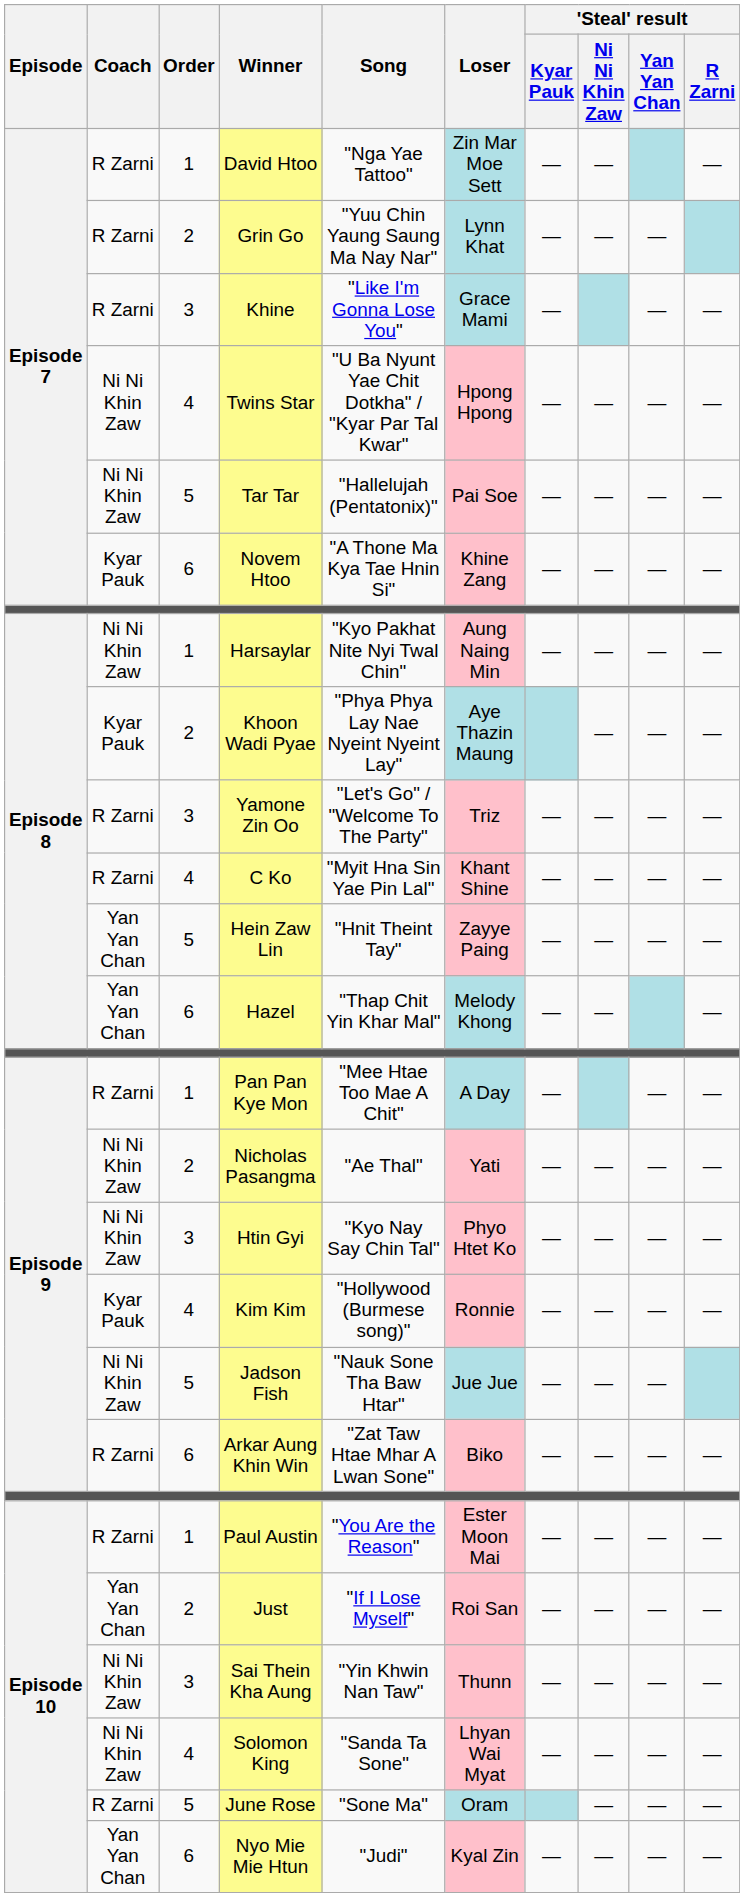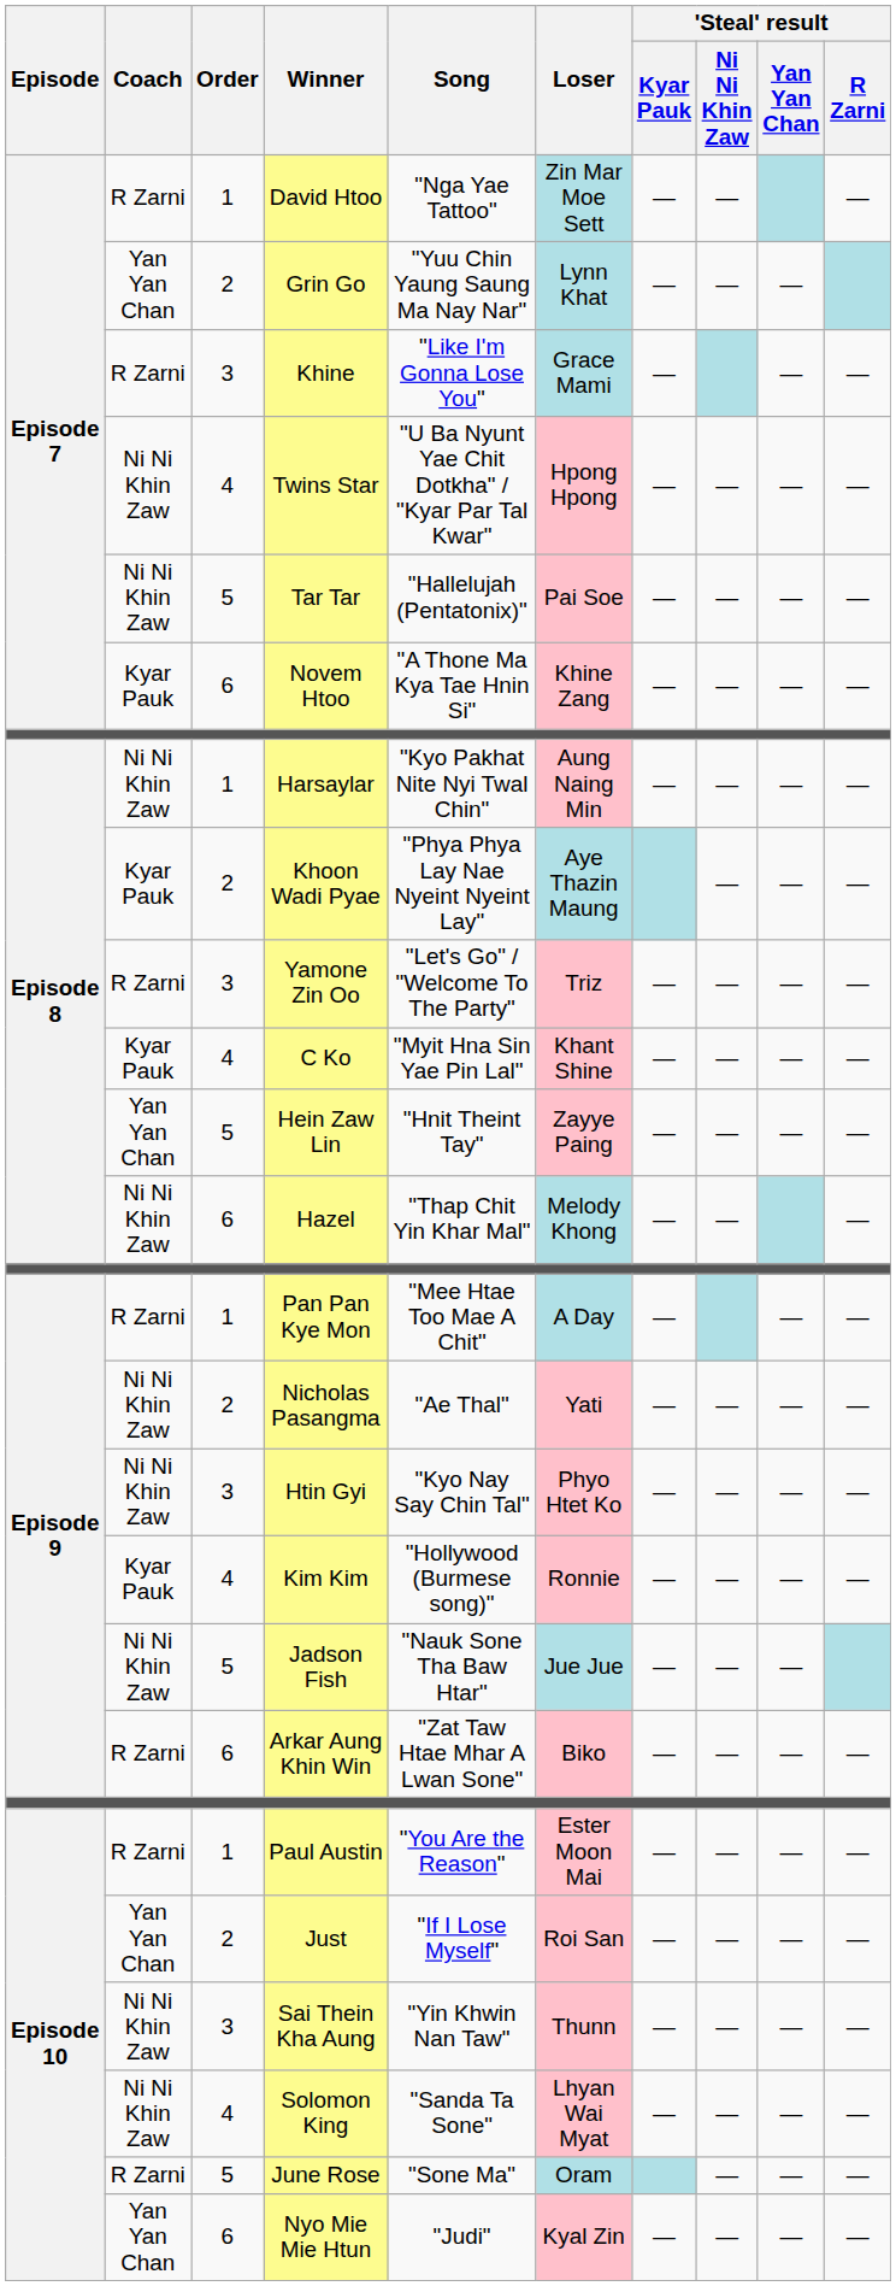Grin Go | Coach: R Zarni -> Yan Yan Chan
C Ko | Coach: R Zarni -> Kyar Pauk
Hazel | Coach: Yan Yan Chan -> Ni Ni Khin Zaw
